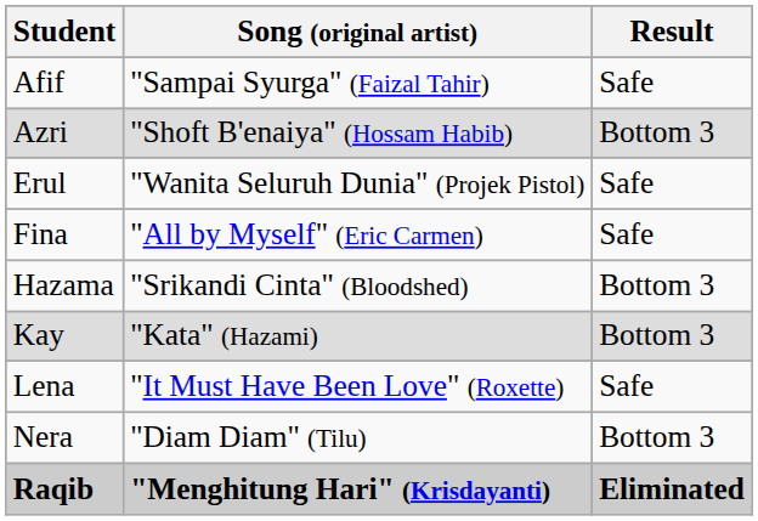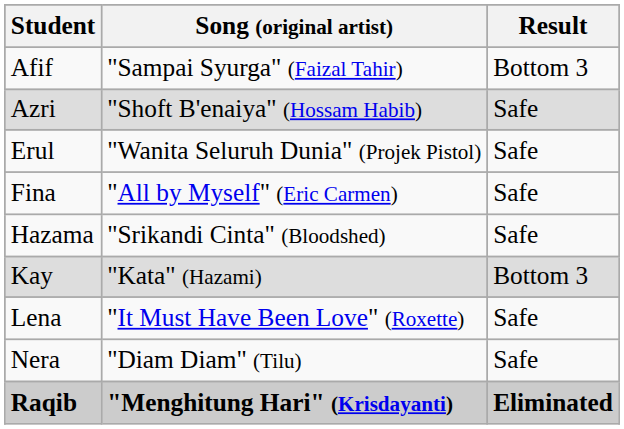Afif | Result: Safe -> Bottom 3
Azri | Result: Bottom 3 -> Safe
Hazama | Result: Bottom 3 -> Safe
Nera | Result: Bottom 3 -> Safe
